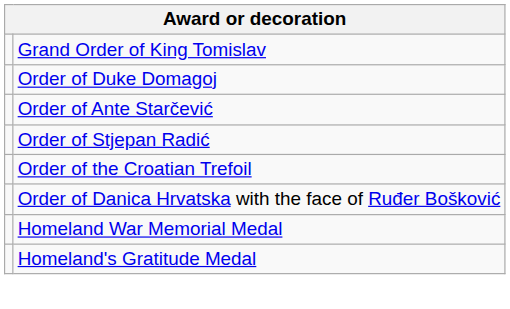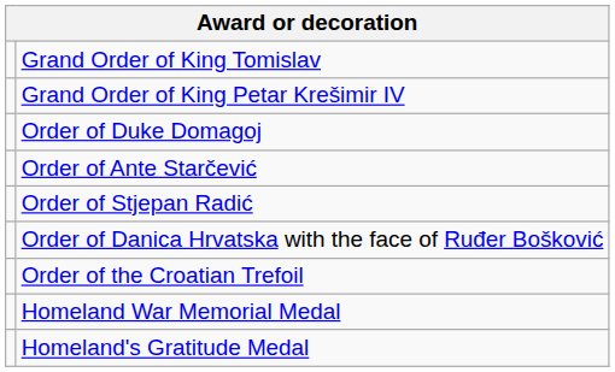+ row: Grand Order of King Petar Krešimir IV
rows swapped: Order of Danica Hrvatska with the face of Ruđer Bošković <-> Order of the Croatian Trefoil
